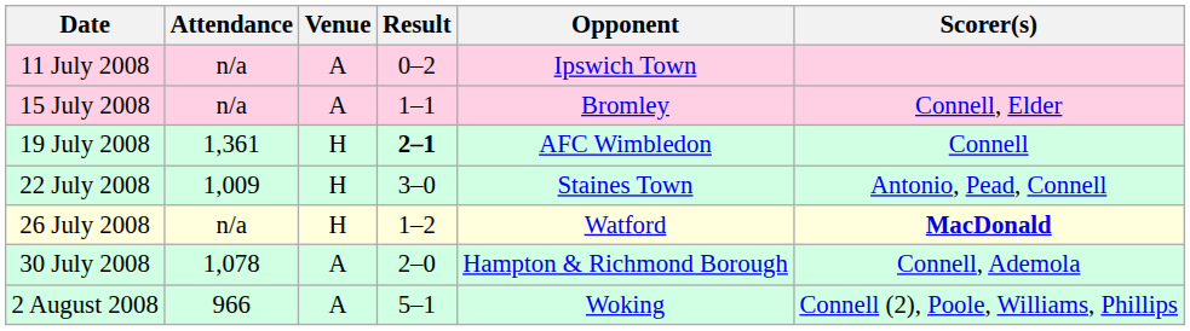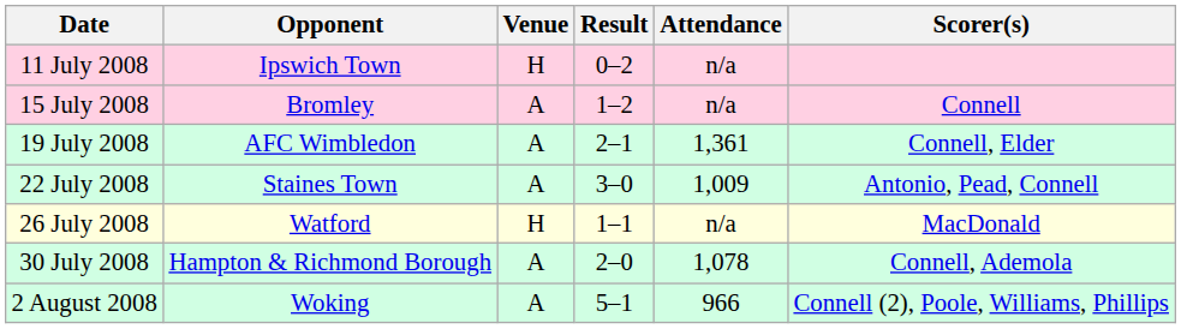columns swapped: Opponent <-> Attendance
11 July 2008 | Venue: A -> H
15 July 2008 | Result: 1–1 -> 1–2
15 July 2008 | Scorer(s): Connell, Elder -> Connell
19 July 2008 | Venue: H -> A
19 July 2008 | Result: bold -> normal
19 July 2008 | Scorer(s): Connell -> Connell, Elder
22 July 2008 | Venue: H -> A
26 July 2008 | Result: 1–2 -> 1–1
26 July 2008 | Scorer(s): bold -> normal
